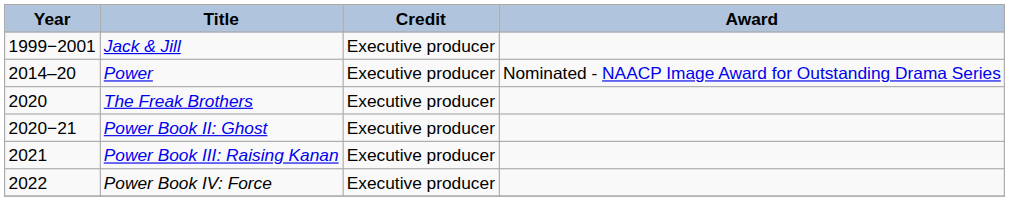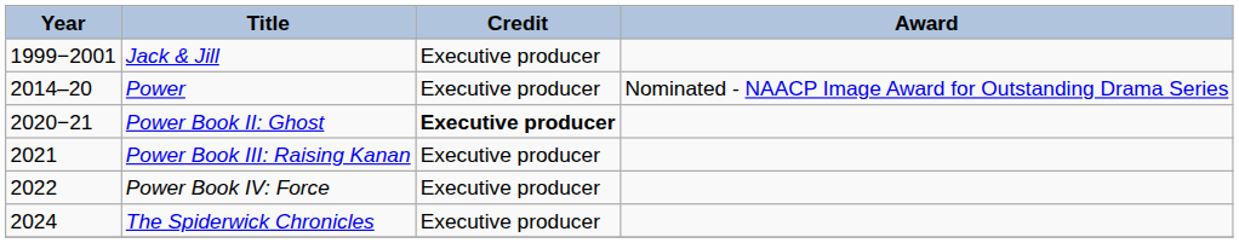- row: 2020 | The Freak Brothers | Executive producer
Power Book II: Ghost | Credit: normal -> bold
+ row: 2024 | The Spiderwick Chronicles | Executive producer
